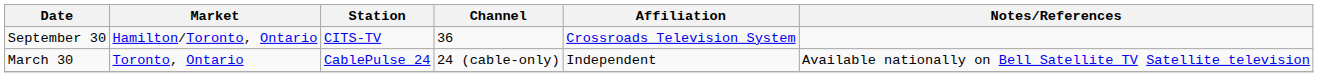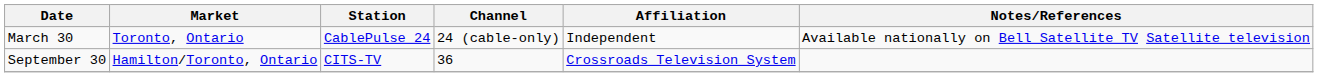rows swapped: March 30 <-> September 30
